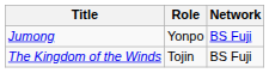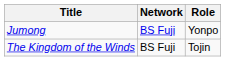columns swapped: Role <-> Network
